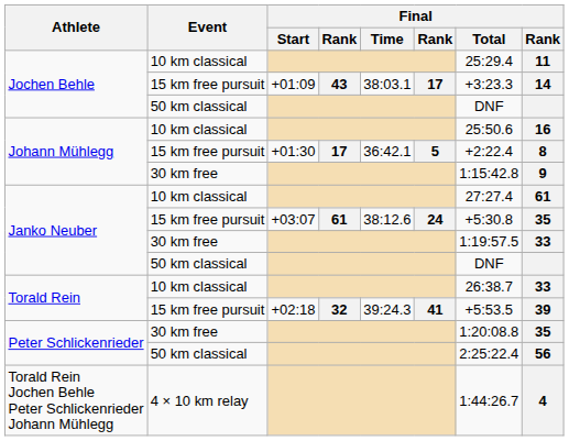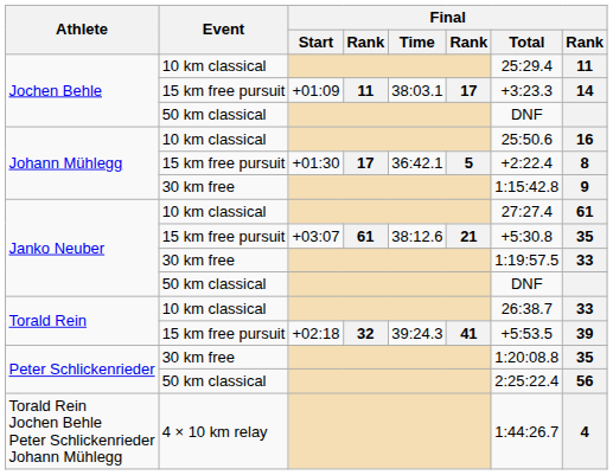Jochen Behle / 15 km free pursuit | column 4: 43 -> 11
Janko Neuber / 15 km free pursuit | column 6: 24 -> 21
